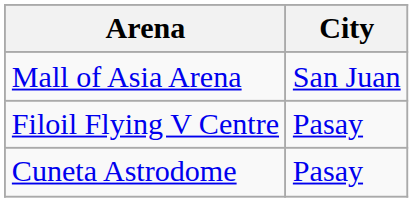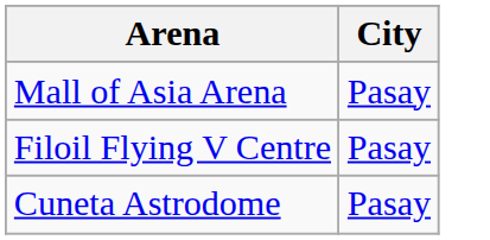Mall of Asia Arena | City: San Juan -> Pasay
